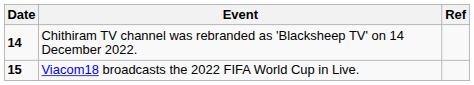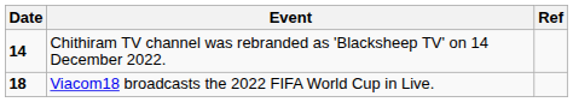Viacom18 broadcasts the 2022 FIFA World Cup in Live. | Date: 15 -> 18
